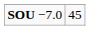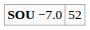SOU −7.0 | column 2: 45 -> 52
